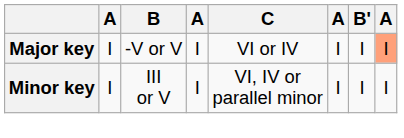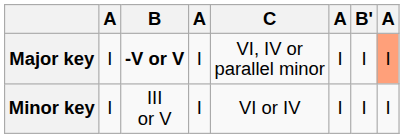Major key | B: normal -> bold
Major key | C: VI or IV -> VI, IV or parallel minor
Minor key | C: VI, IV or parallel minor -> VI or IV
